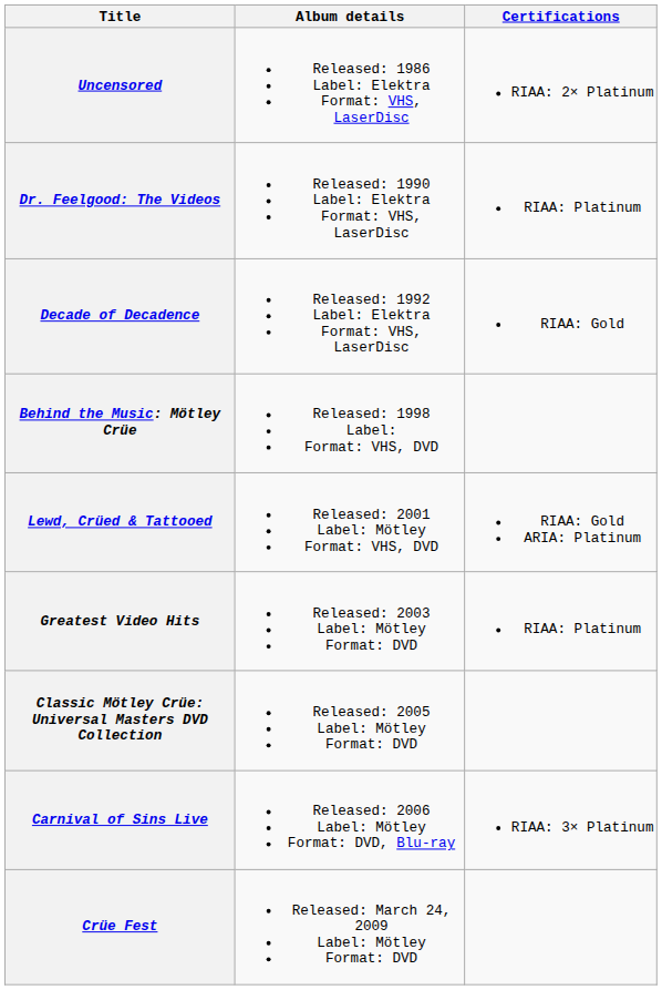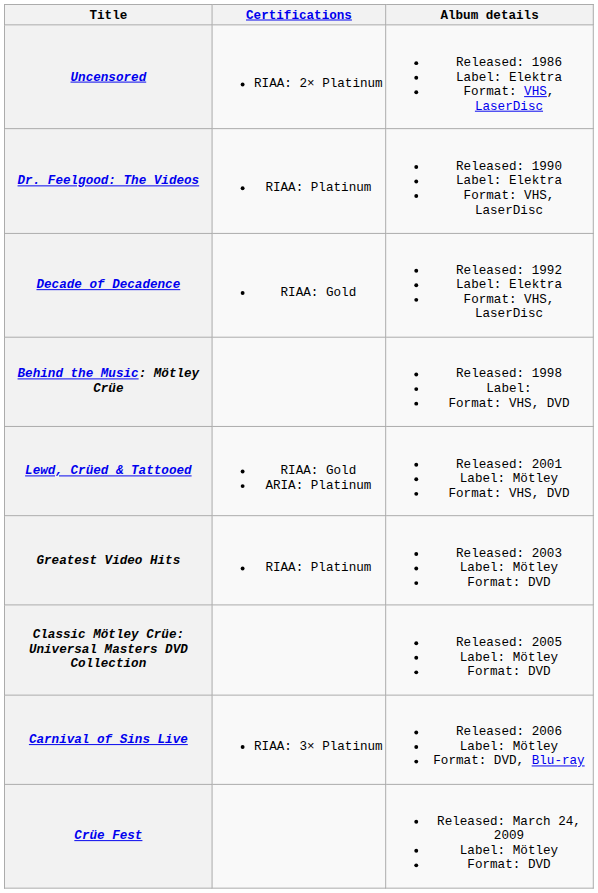columns swapped: Album details <-> Certifications
